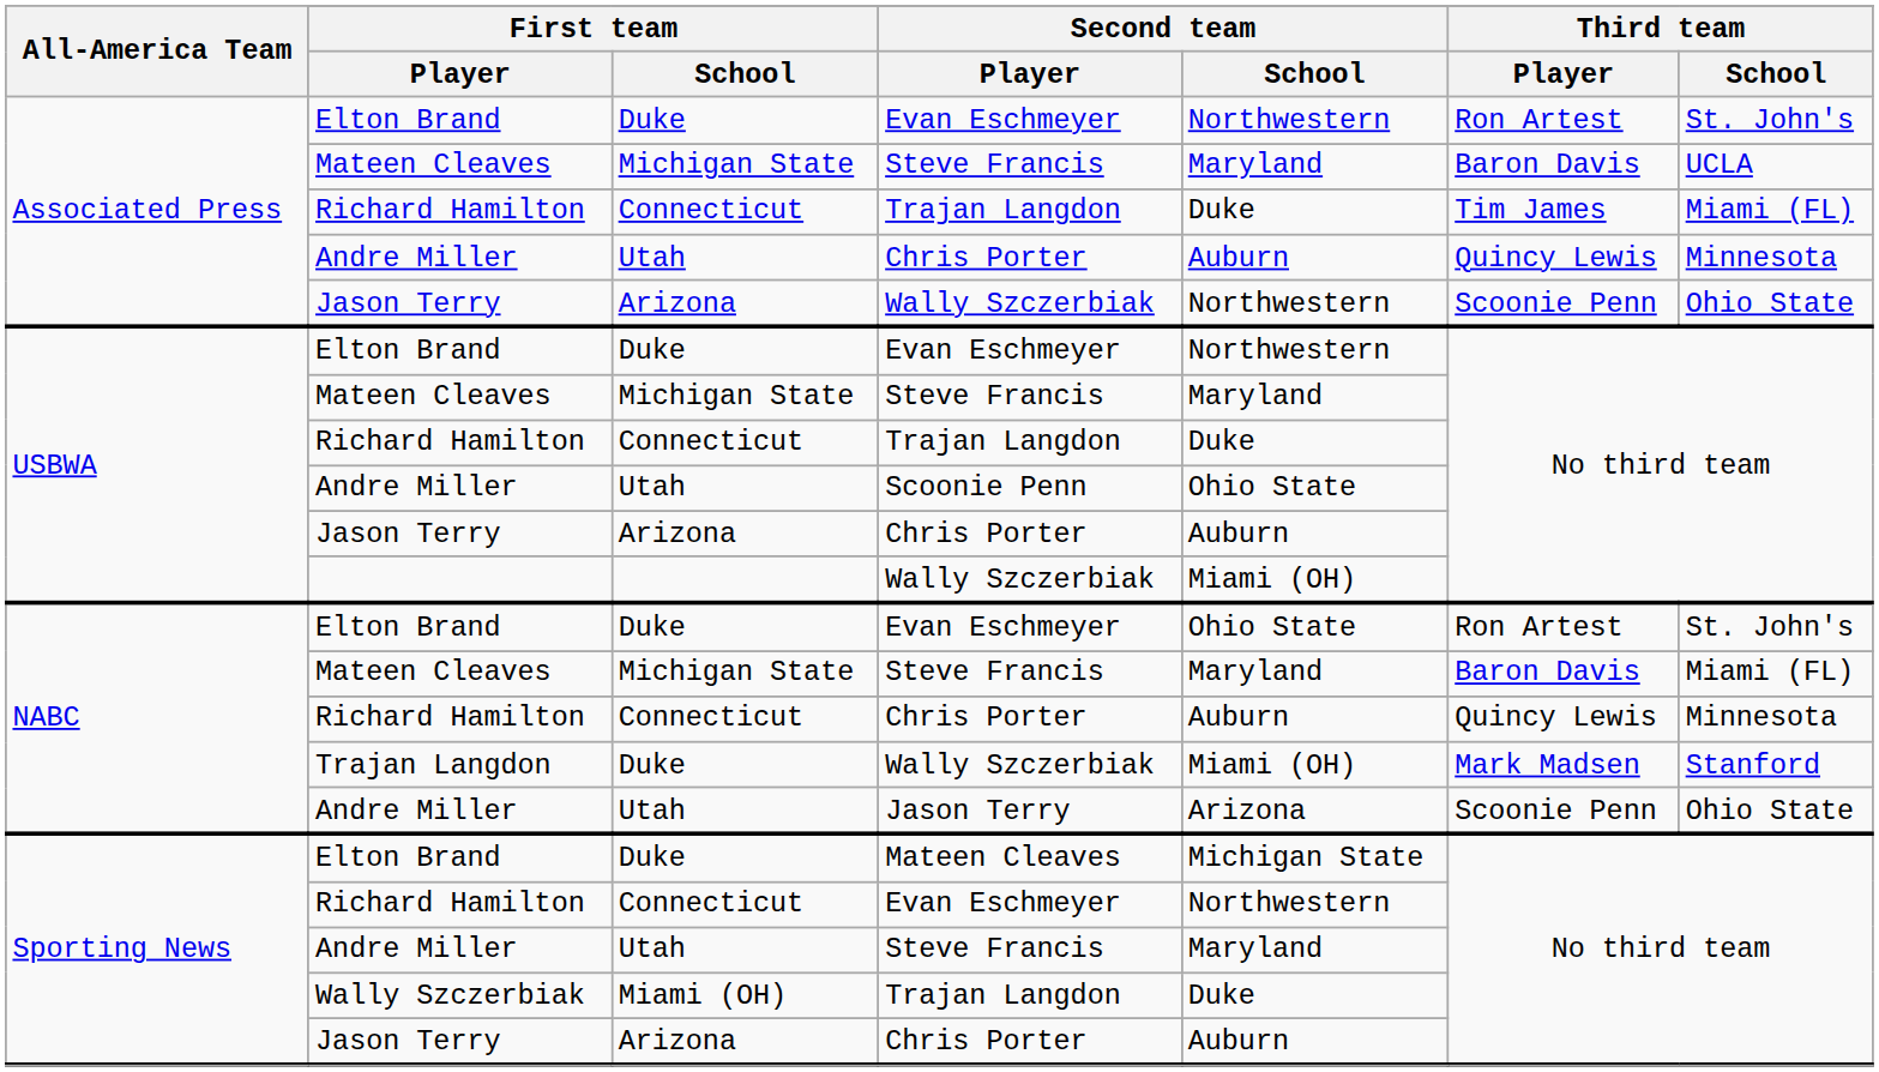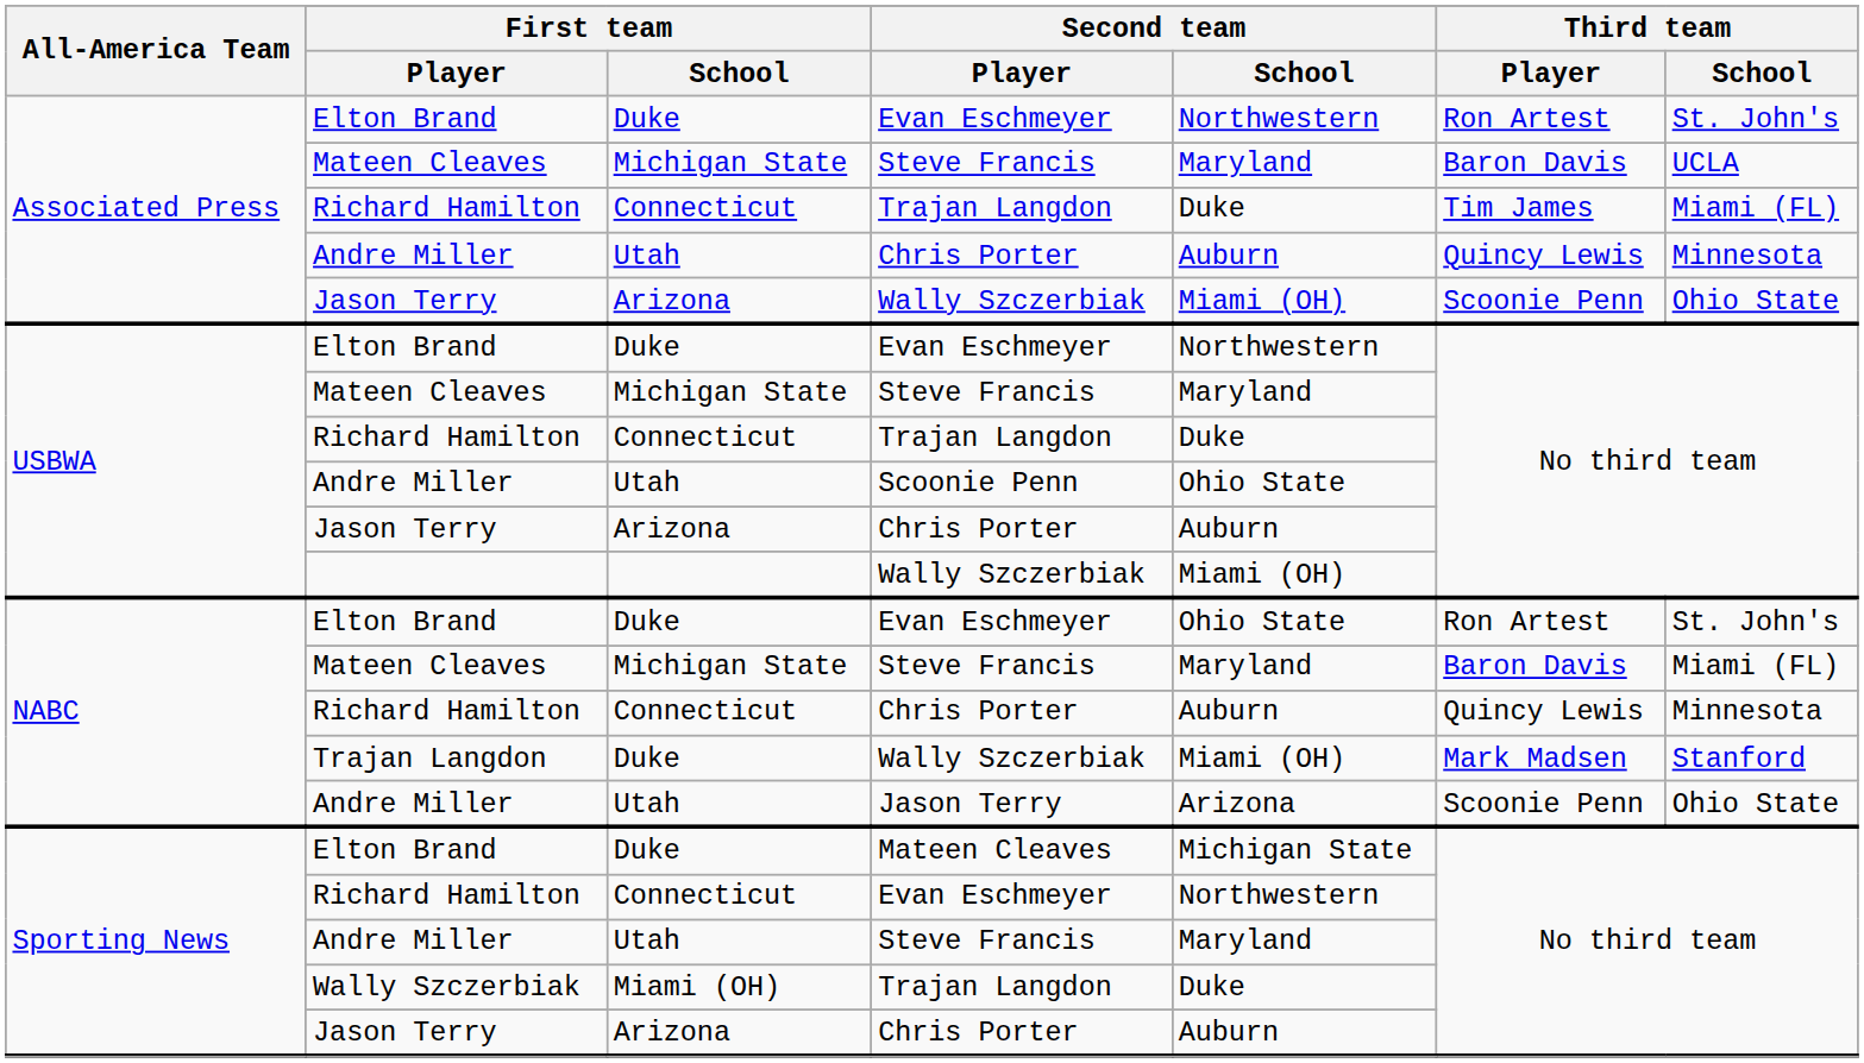Associated Press / Jason Terry | Second team / School: Northwestern -> Miami (OH)
